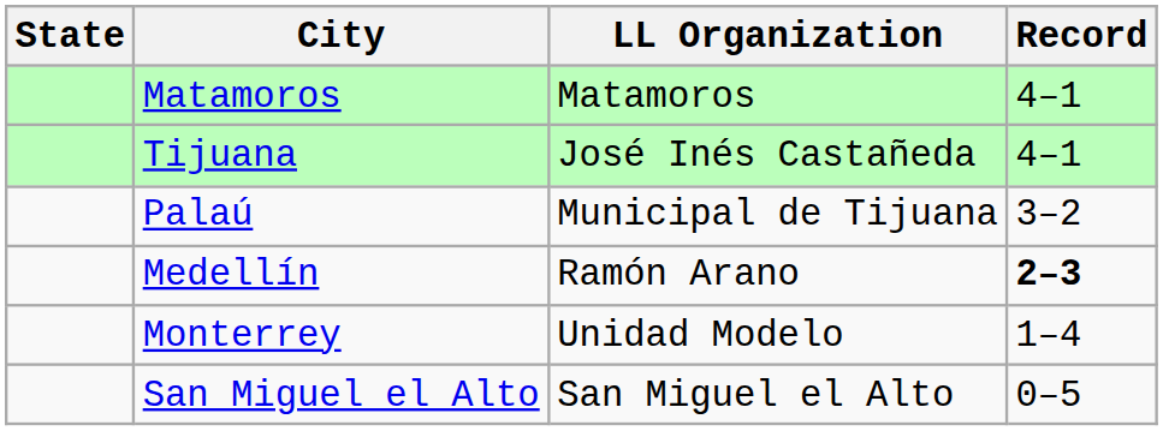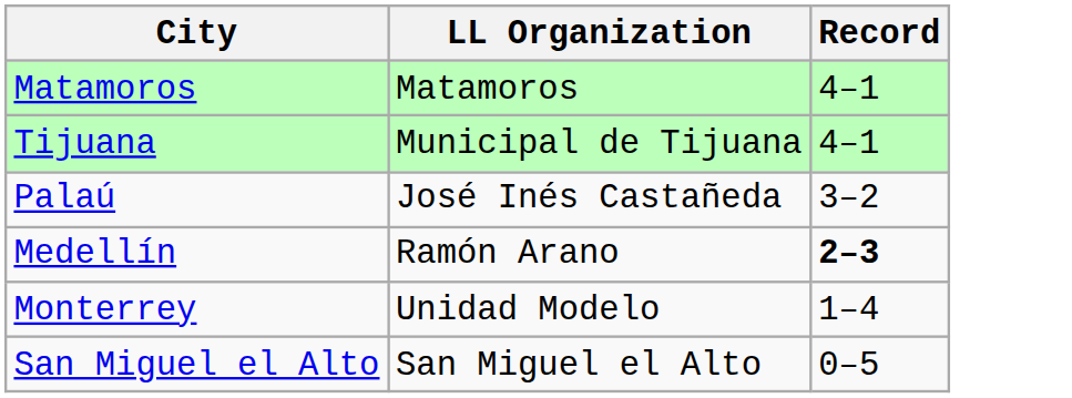- column: State
Tijuana | LL Organization: José Inés Castañeda -> Municipal de Tijuana
Palaú | LL Organization: Municipal de Tijuana -> José Inés Castañeda
